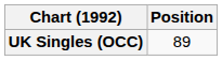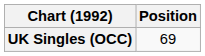UK Singles (OCC) | Position: 89 -> 69
